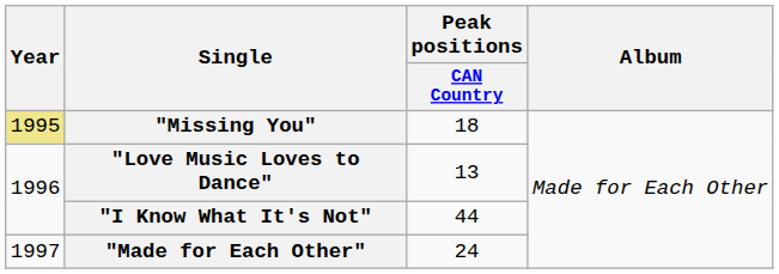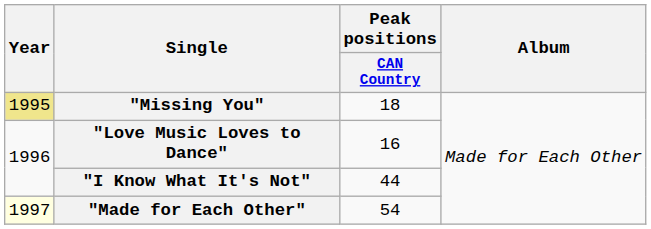"Love Music Loves to Dance" | Peak positions / CAN Country: 13 -> 16
"Made for Each Other" | Year: no background -> lightyellow background
"Made for Each Other" | Peak positions / CAN Country: 24 -> 54
